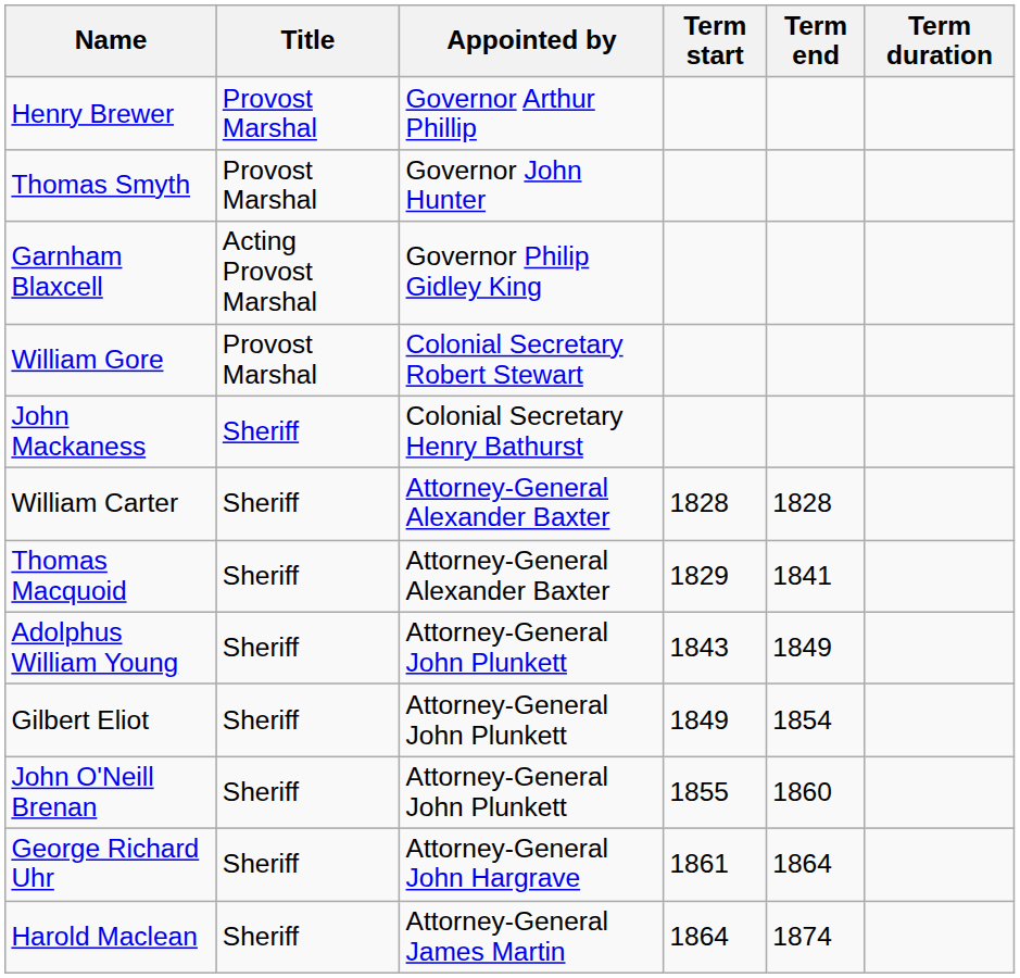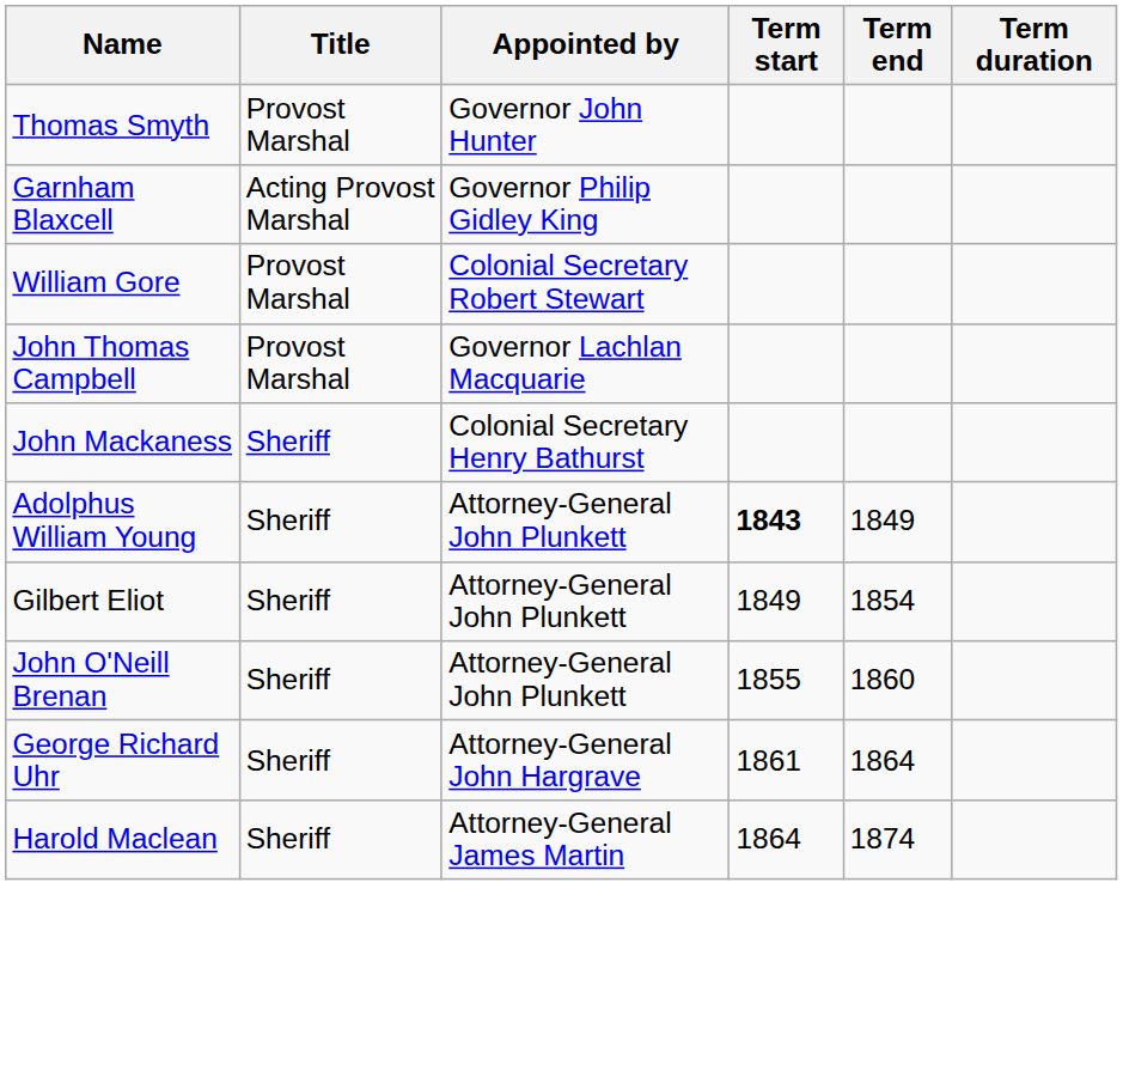- row: Henry Brewer | Provost Marshal | Governor Arthur Phillip
+ row: John Thomas Campbell | Provost Marshal | Governor Lachlan Macquarie
- row: William Carter | Sheriff | Attorney-General Alexander Baxter | 1828 | 1828
- row: Thomas Macquoid | Sheriff | Attorney-General Alexander Baxter | 1829 | 1841
Adolphus William Young | Term start: normal -> bold
